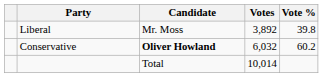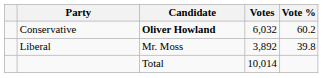rows swapped: Conservative <-> Liberal
